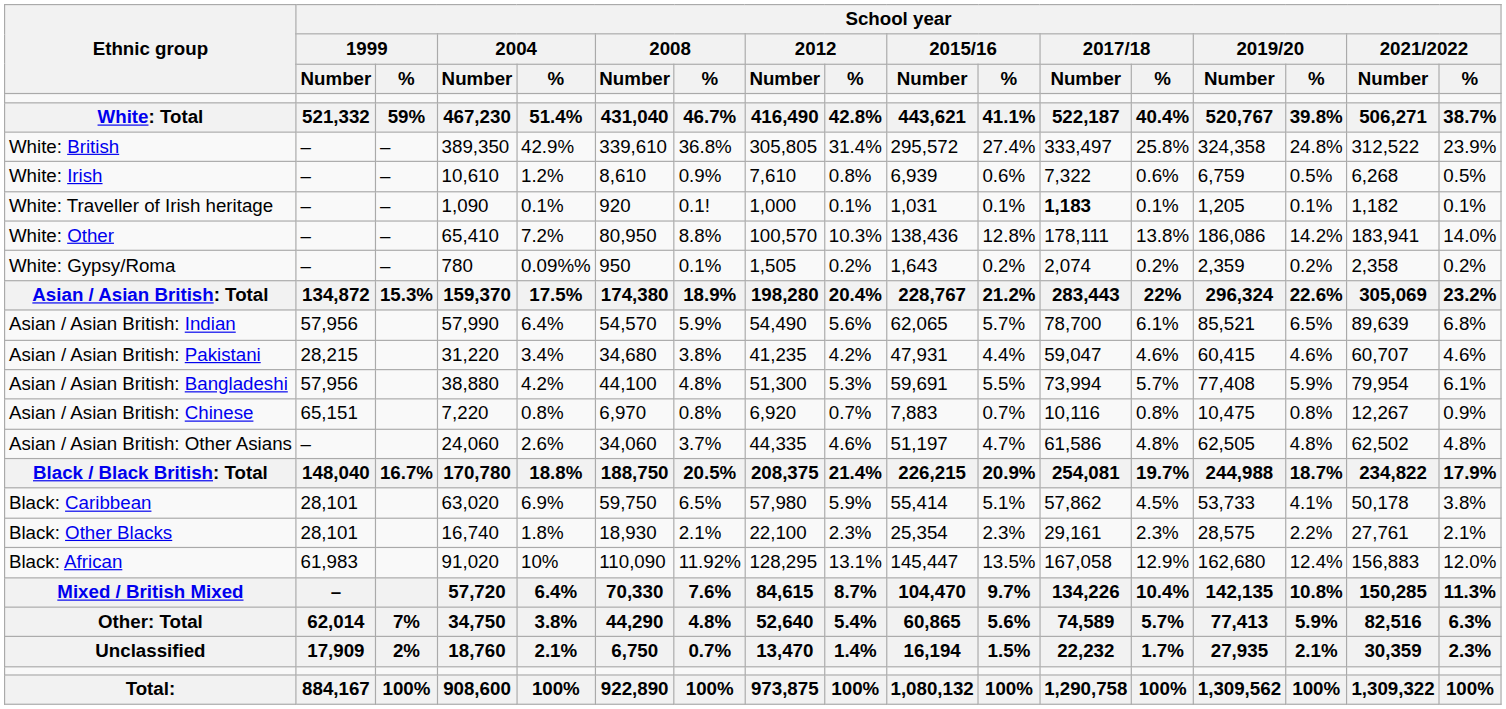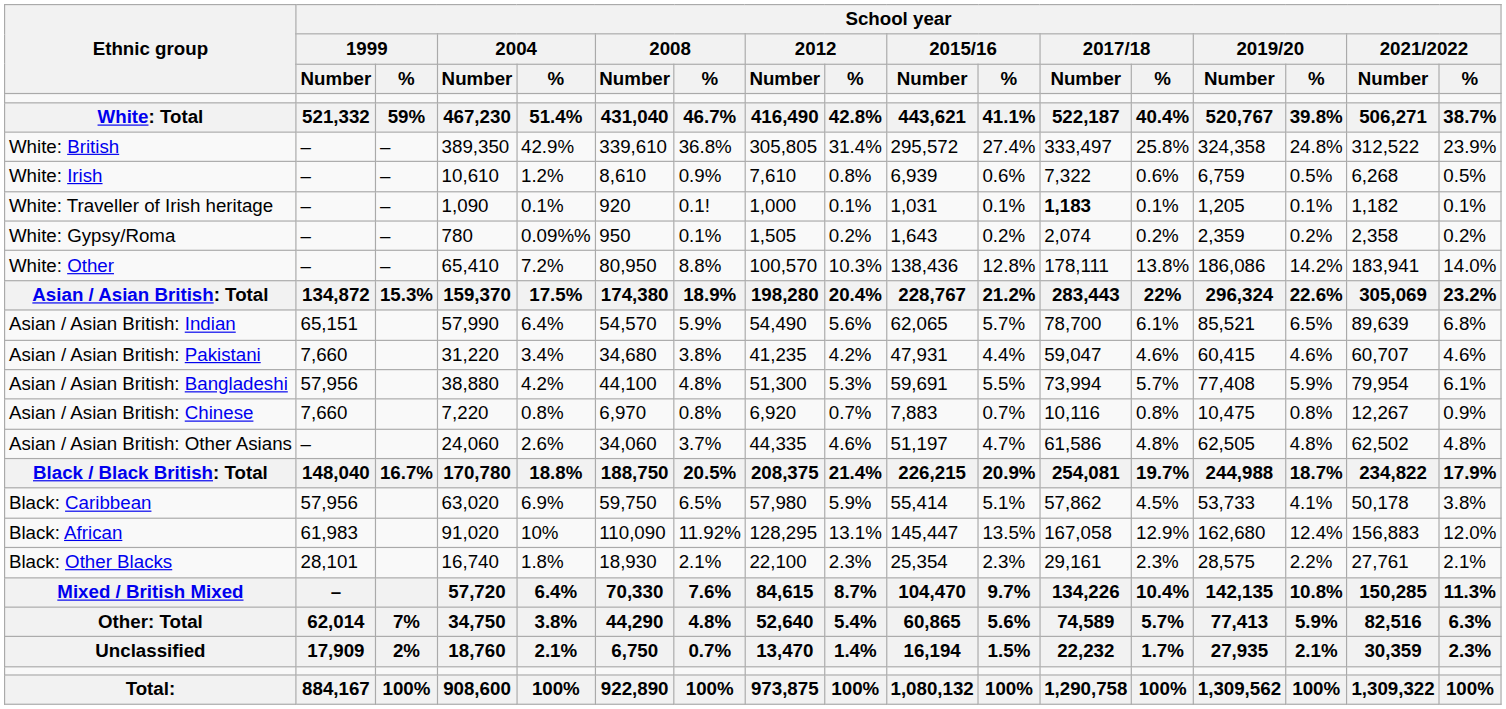rows swapped: White: Gypsy/Roma <-> White: Other
Asian / Asian British: Indian | School year / 1999 / Number: 57,956 -> 65,151
Asian / Asian British: Pakistani | School year / 1999 / Number: 28,215 -> 7,660
Asian / Asian British: Chinese | School year / 1999 / Number: 65,151 -> 7,660
Black: Caribbean | School year / 1999 / Number: 28,101 -> 57,956
rows swapped: Black: African <-> Black: Other Blacks
